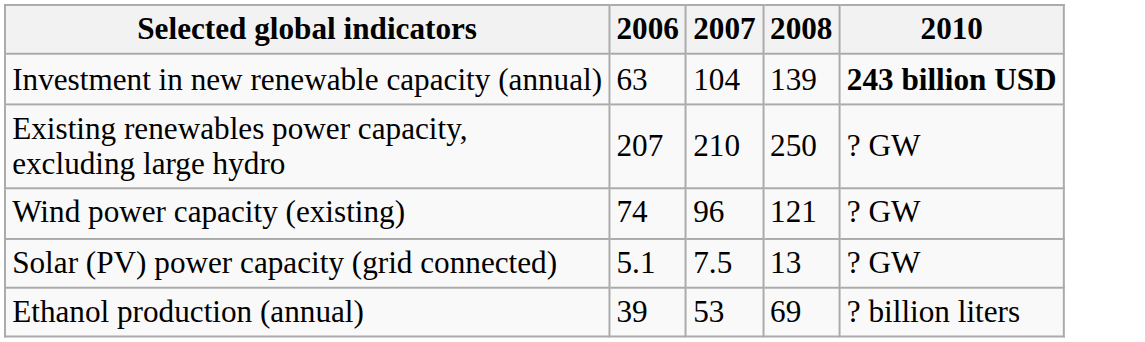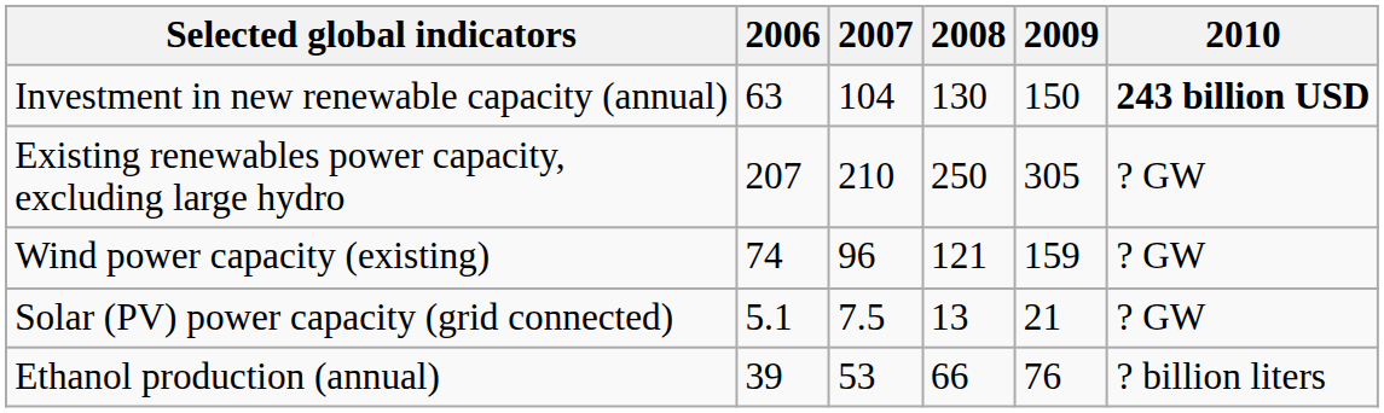+ column: 2009 | 150 | 305 | 159 | 21 | 76
Investment in new renewable capacity (annual) | 2008: 139 -> 130
Ethanol production (annual) | 2008: 69 -> 66
